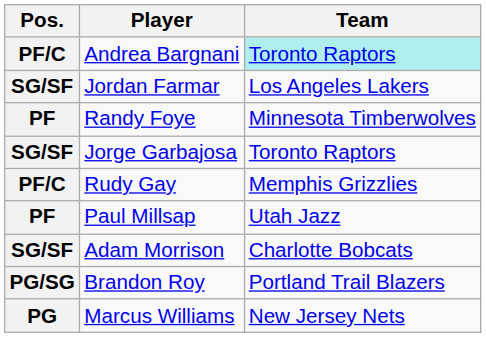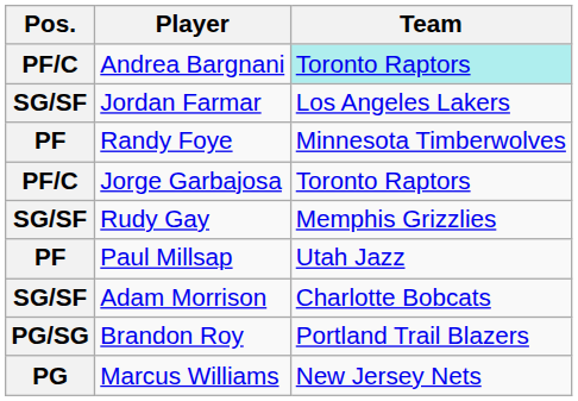Jorge Garbajosa | Pos.: SG/SF -> PF/C
Rudy Gay | Pos.: PF/C -> SG/SF
